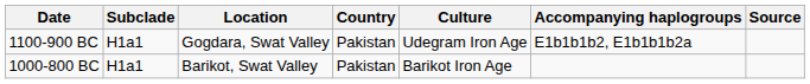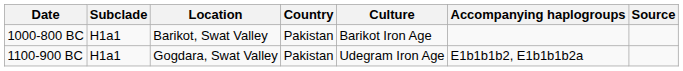rows swapped: 1100-900 BC <-> 1000-800 BC
